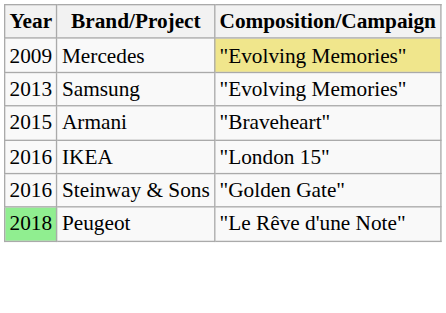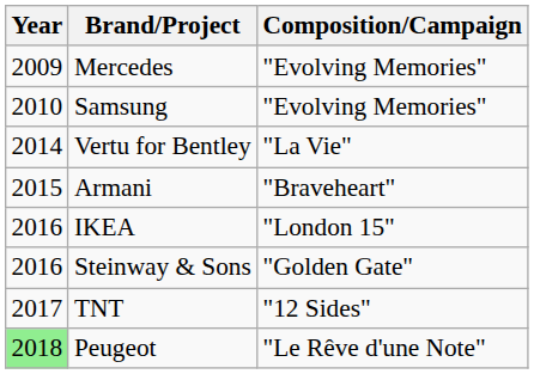Mercedes | Composition/Campaign: khaki background -> no background
Samsung | Year: 2013 -> 2010
+ row: 2014 | Vertu for Bentley | "La Vie"
+ row: 2017 | TNT | "12 Sides"
